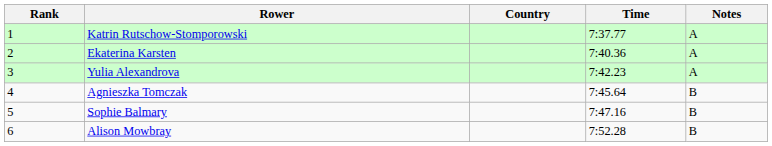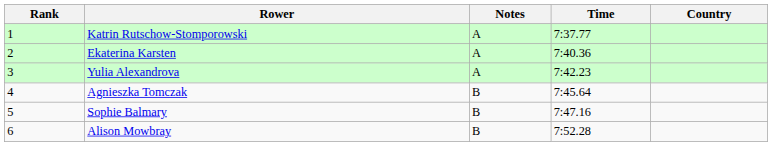columns swapped: Country <-> Notes
